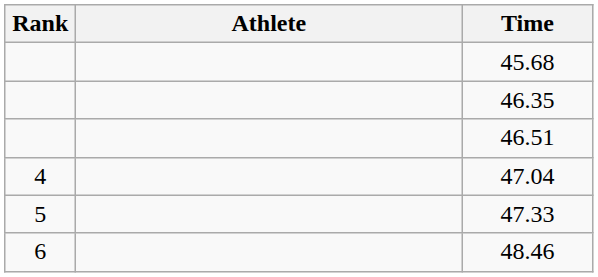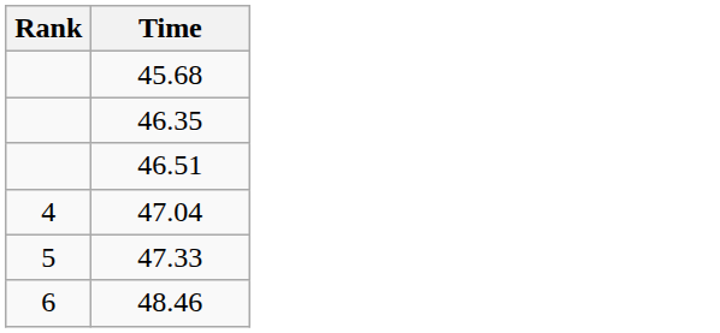- column: Athlete
